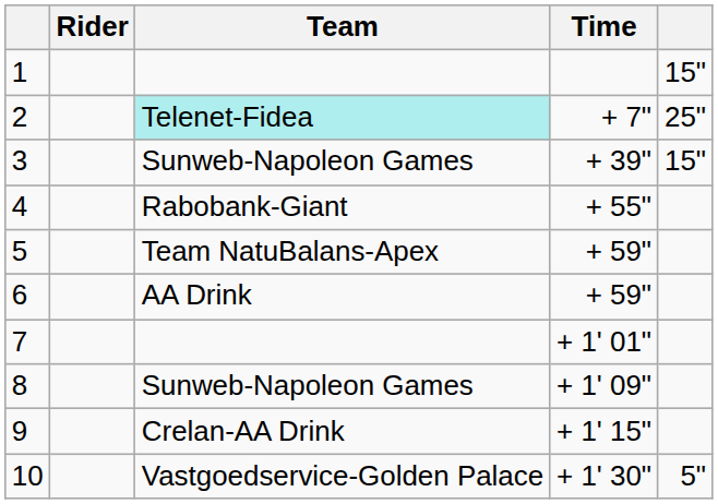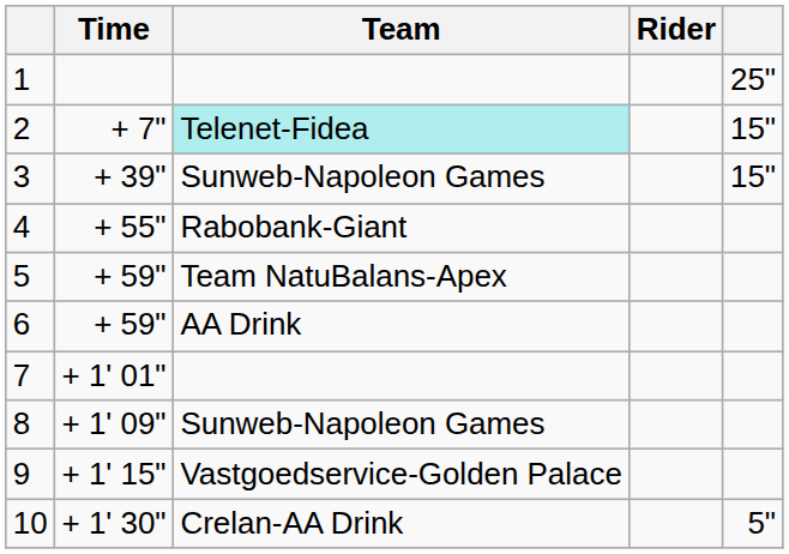columns swapped: Rider <-> Time
1 | column 5: 15" -> 25"
2 | column 5: 25" -> 15"
9 | Team: Crelan-AA Drink -> Vastgoedservice-Golden Palace
10 | Team: Vastgoedservice-Golden Palace -> Crelan-AA Drink
